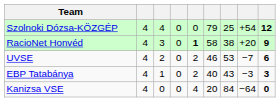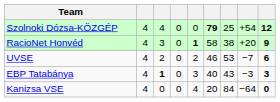Szolnoki Dózsa-KÖZGÉP | column 6: normal -> bold
EBP Tatabánya | column 3: normal -> bold
EBP Tatabánya | column 5: 2 -> 3
